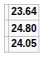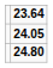rows swapped: 24.05 <-> 24.80
